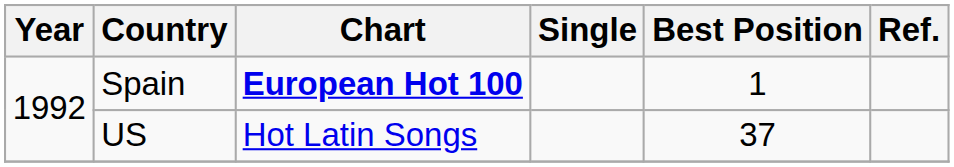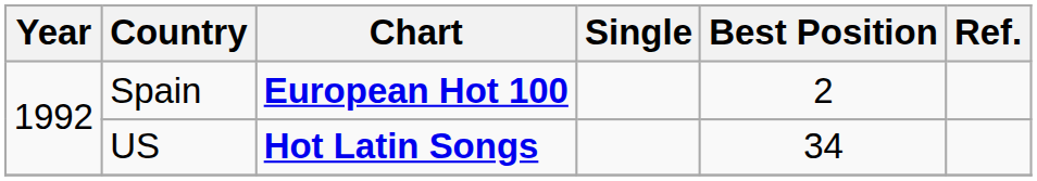Spain | Best Position: 1 -> 2
US | Chart: normal -> bold
US | Best Position: 37 -> 34
